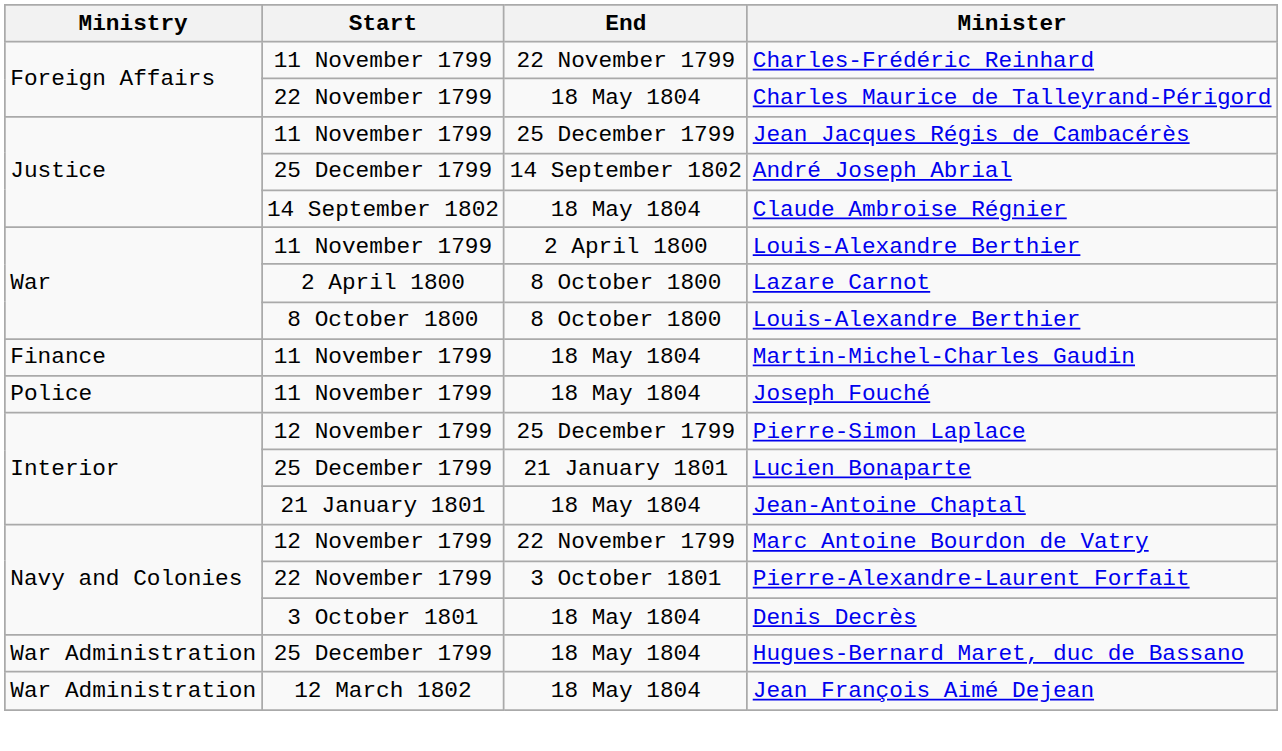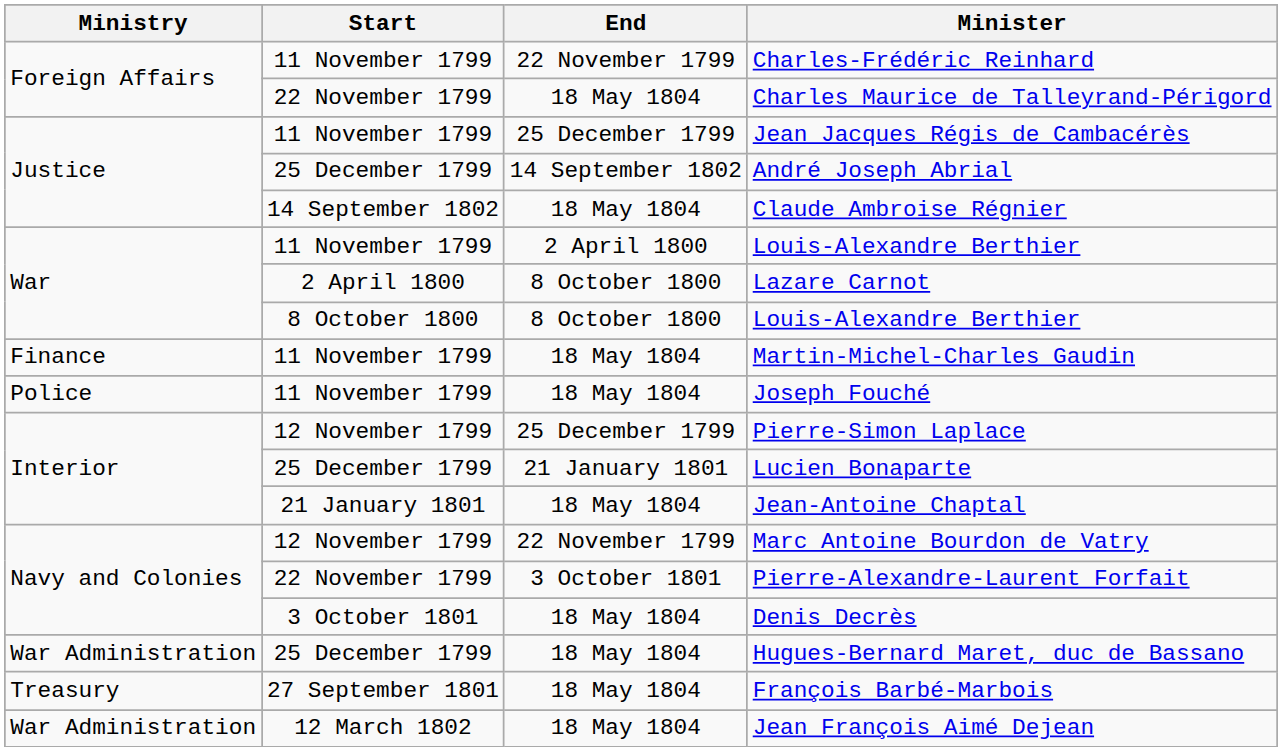+ row: Treasury | 27 September 1801 | 18 May 1804 | François Barbé-Marbois
